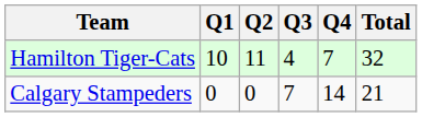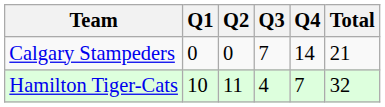rows swapped: Hamilton Tiger-Cats <-> Calgary Stampeders
